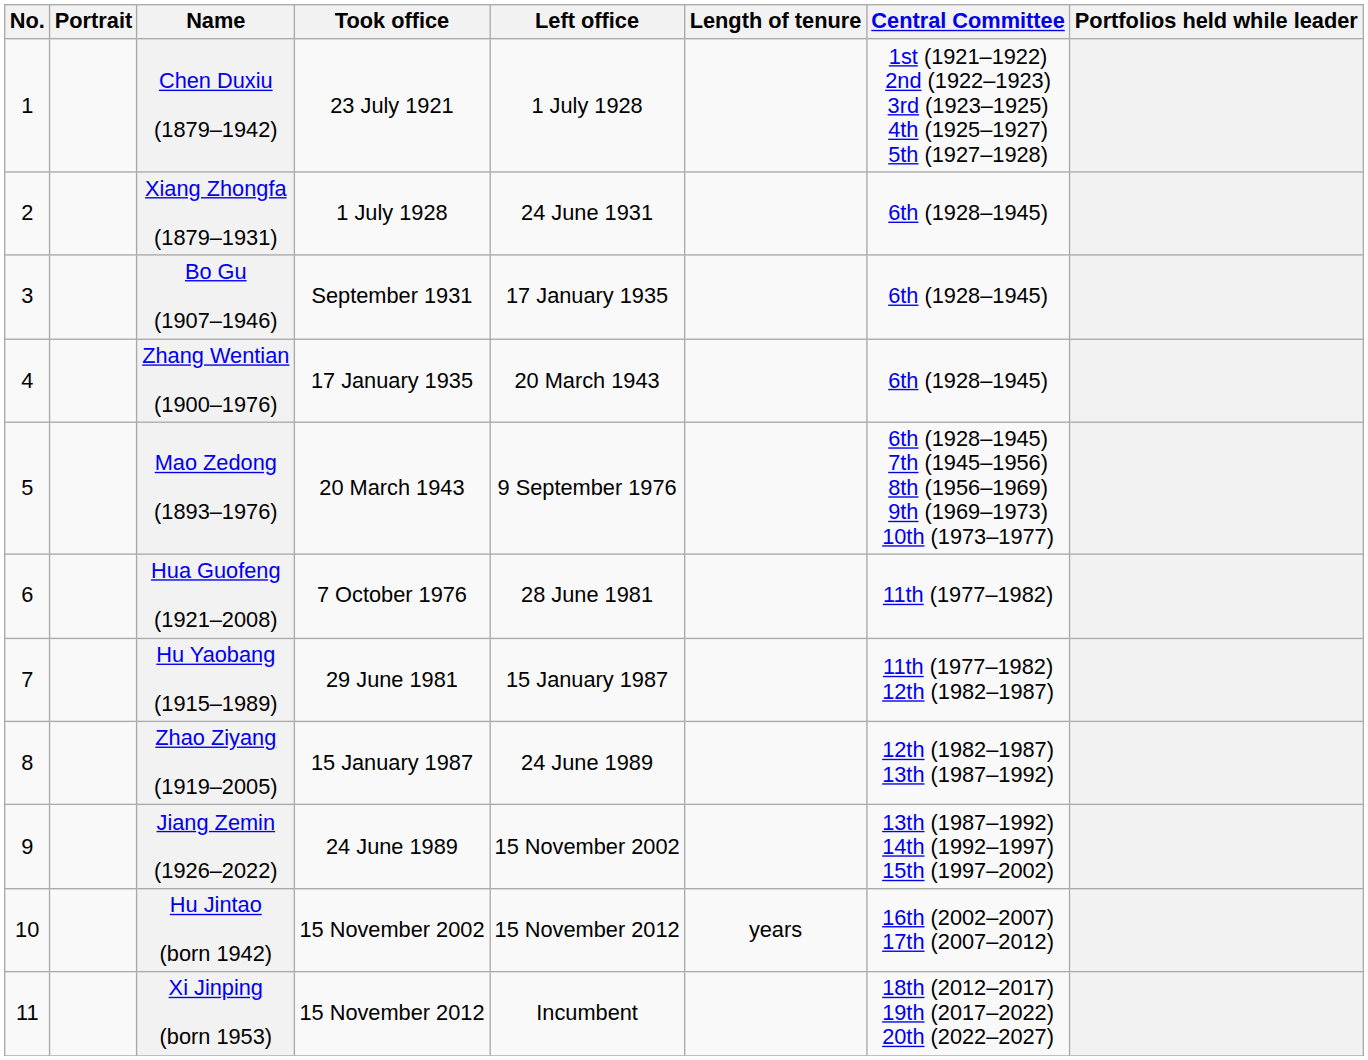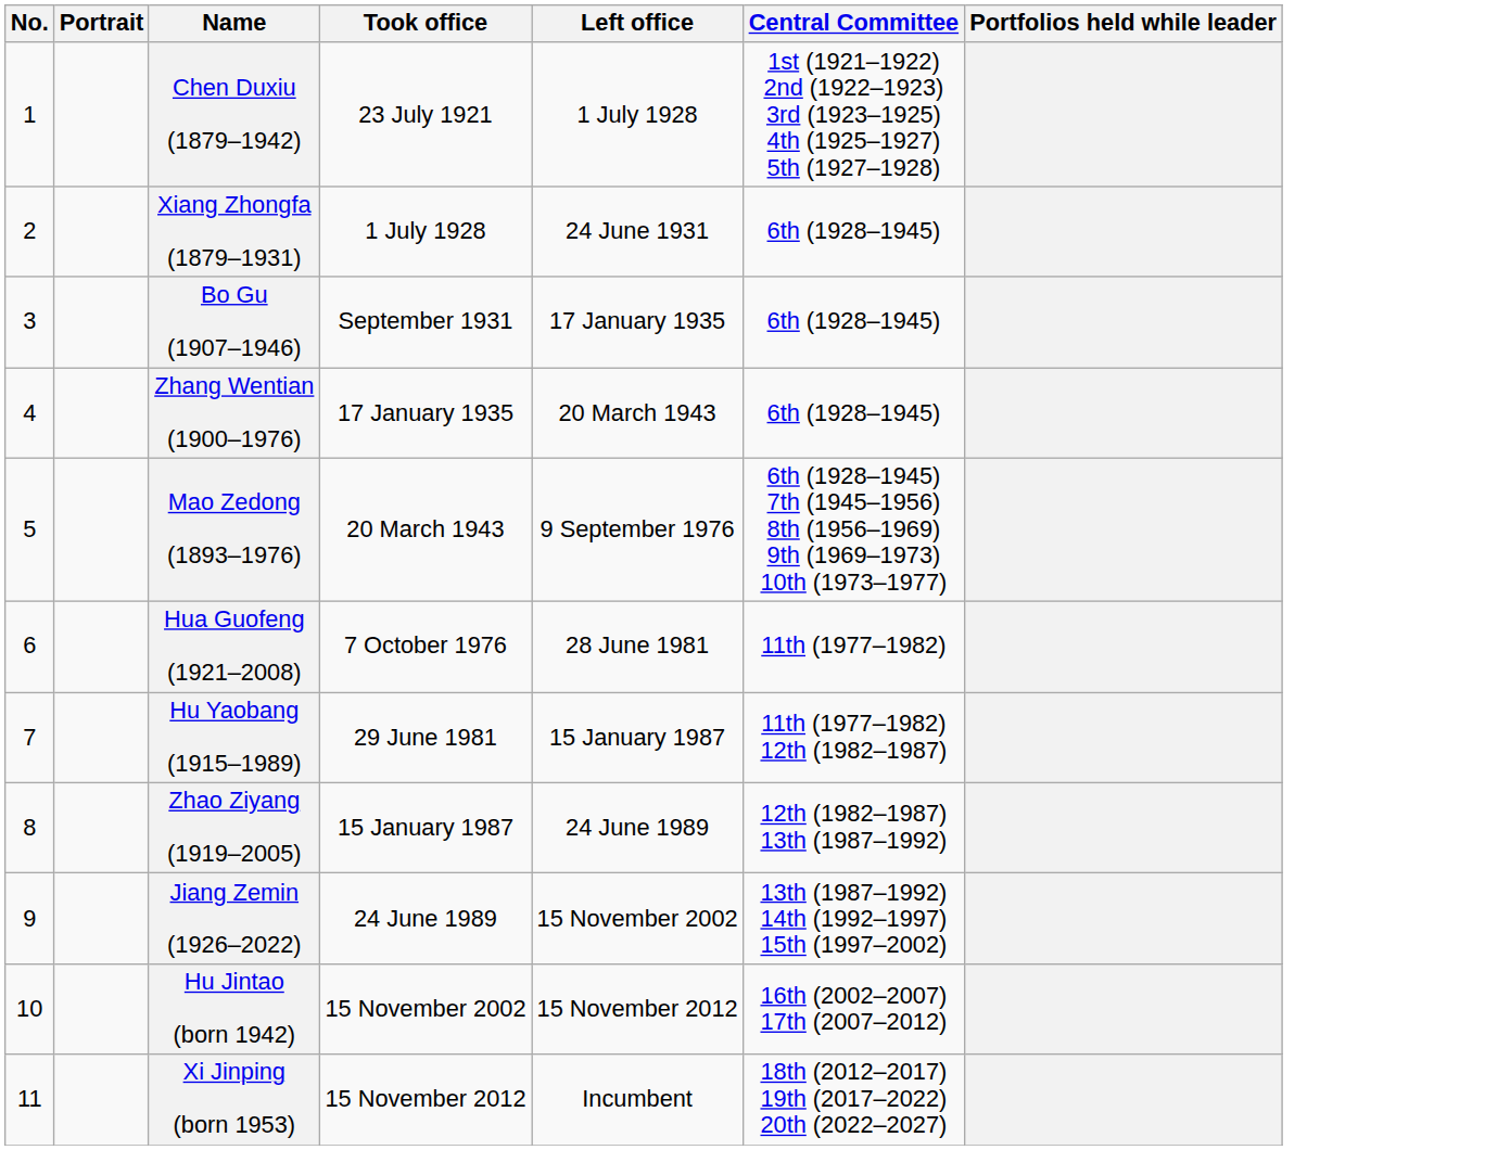- column: Length of tenure | years
